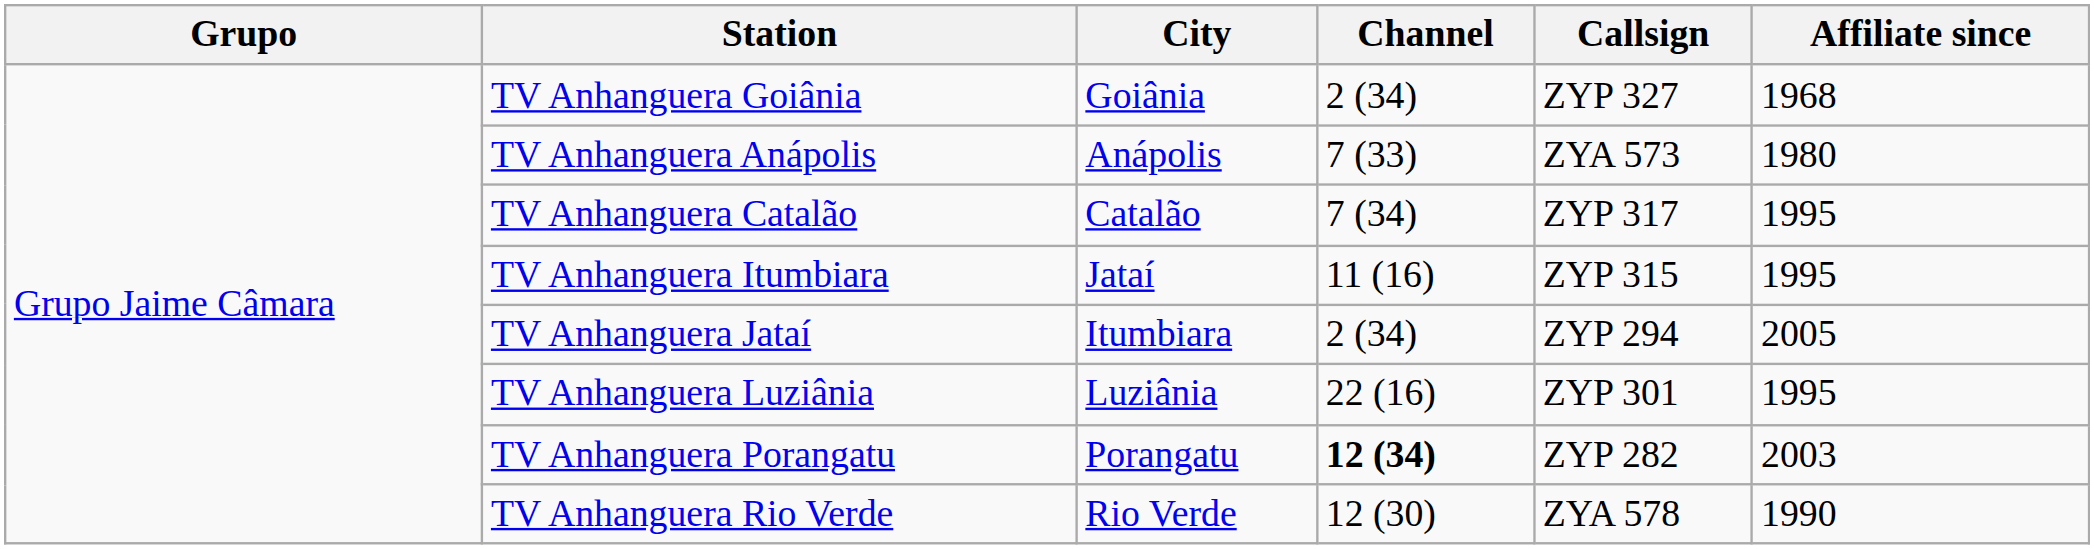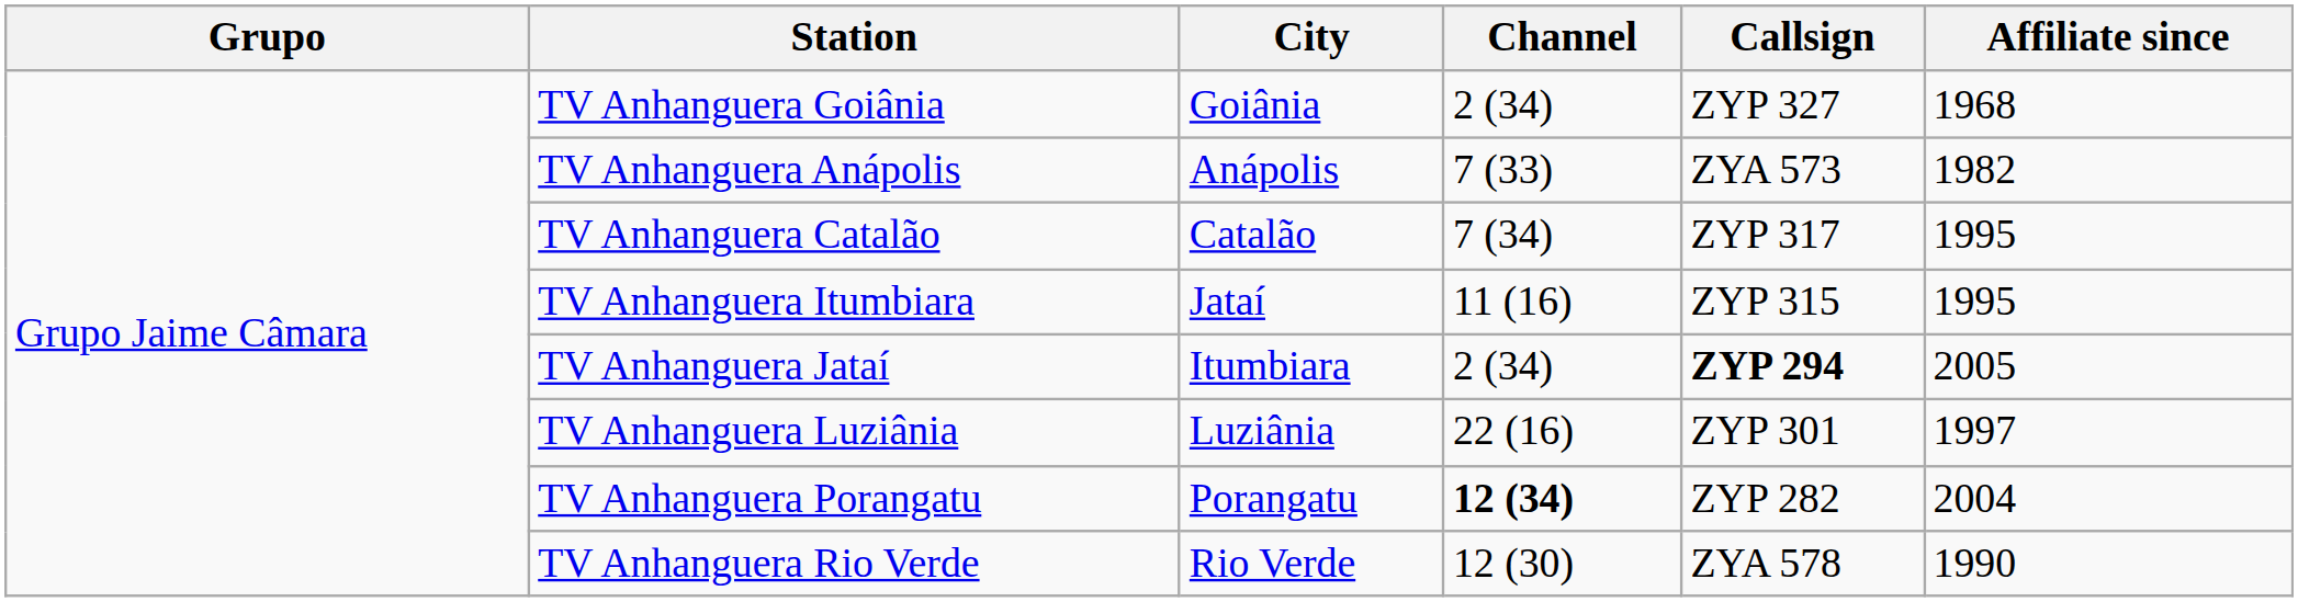TV Anhanguera Anápolis | Affiliate since: 1980 -> 1982
TV Anhanguera Jataí | Callsign: normal -> bold
TV Anhanguera Luziânia | Affiliate since: 1995 -> 1997
TV Anhanguera Porangatu | Affiliate since: 2003 -> 2004
